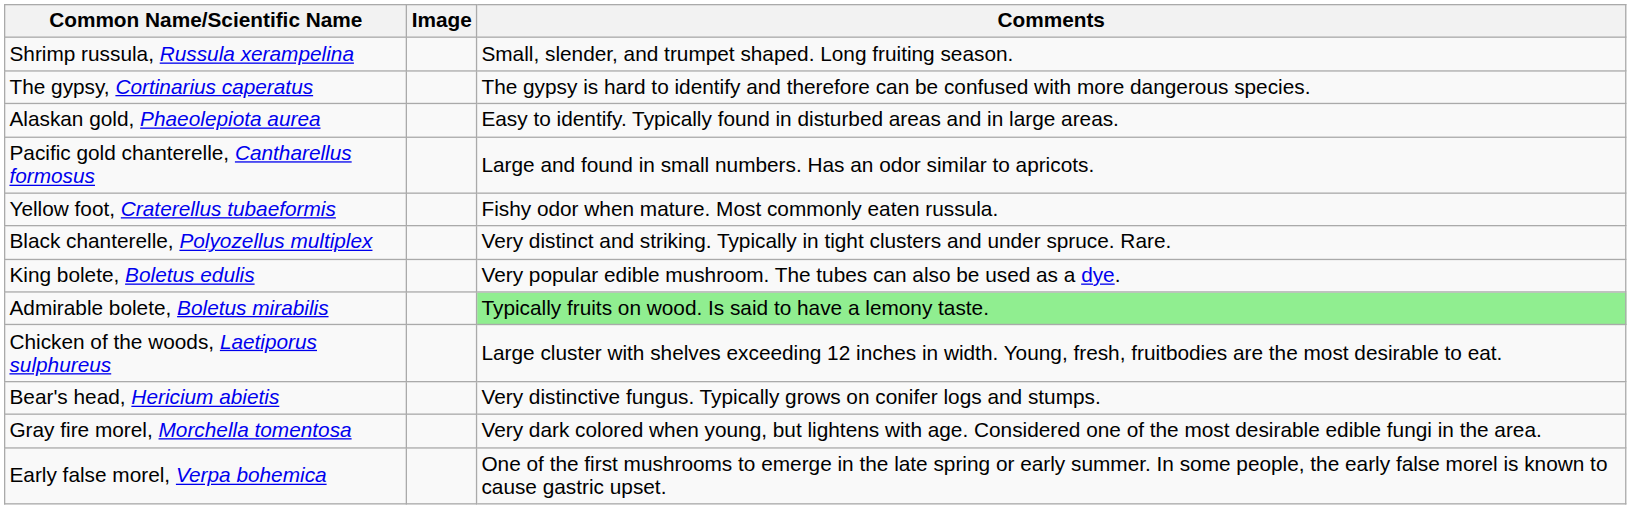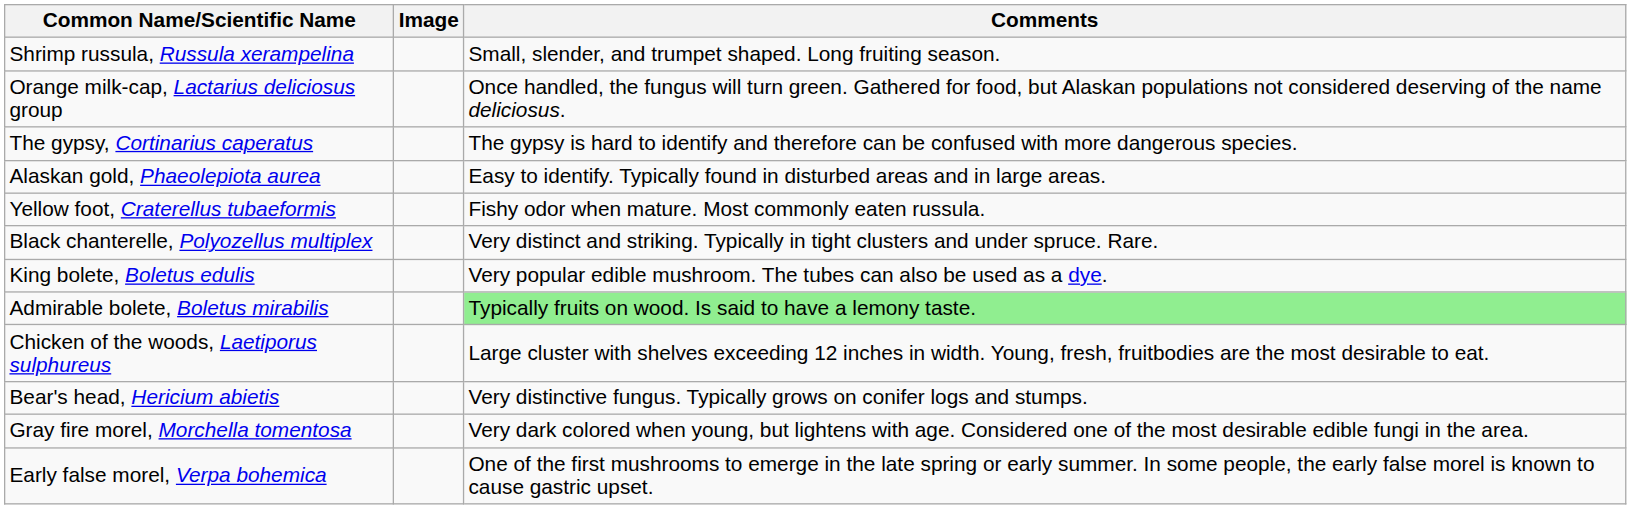+ row: Orange milk-cap, Lactarius deliciosus group | Once handled, the fungus will turn green. Gathered for food, but Alaskan populations not considered deserving of the name deliciosus.
- row: Pacific gold chanterelle, Cantharellus formosus | Large and found in small numbers. Has an odor similar to apricots.
